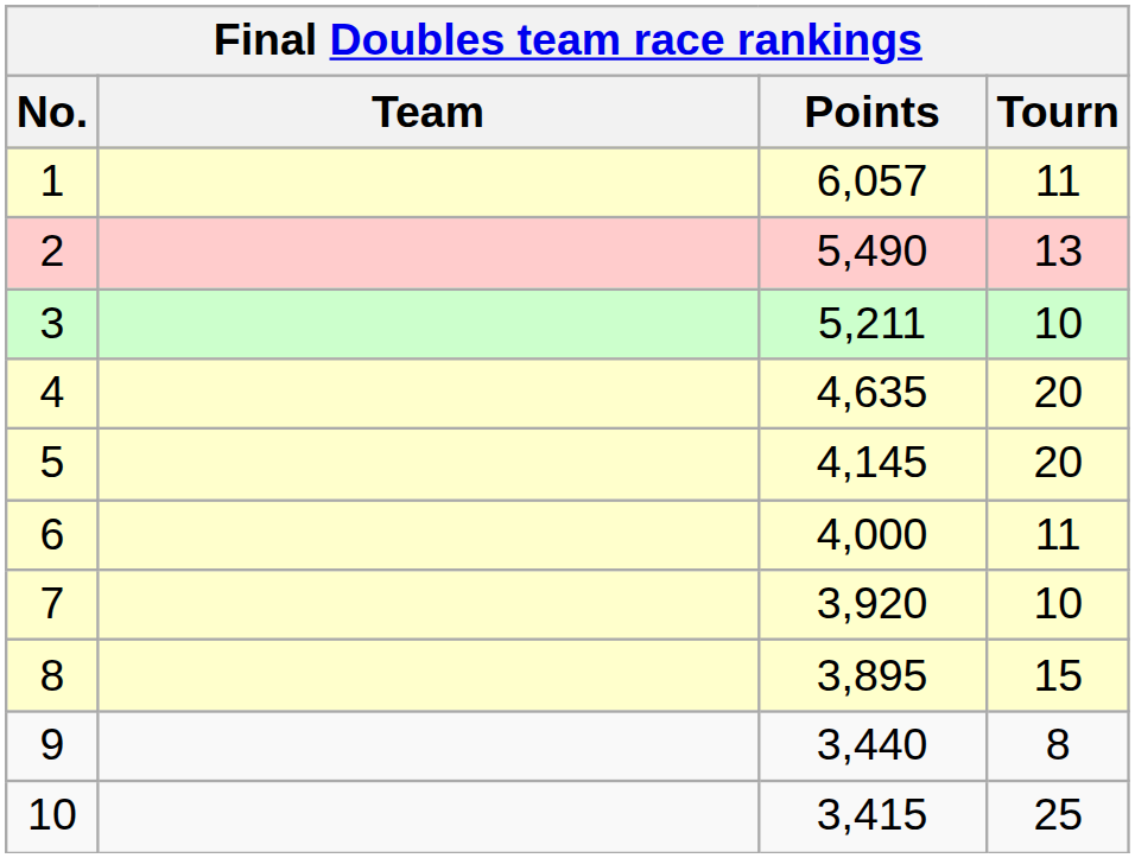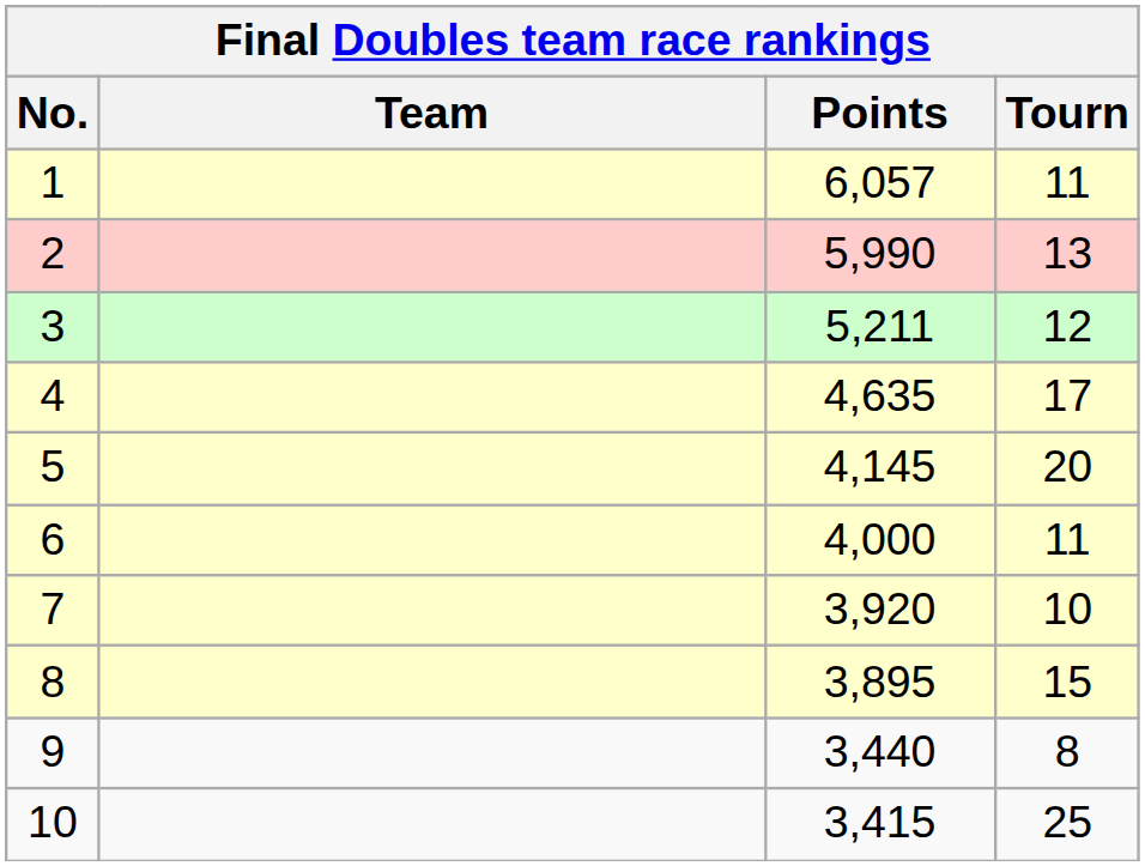2 | Points: 5,490 -> 5,990
3 | Tourn: 10 -> 12
4 | Tourn: 20 -> 17
